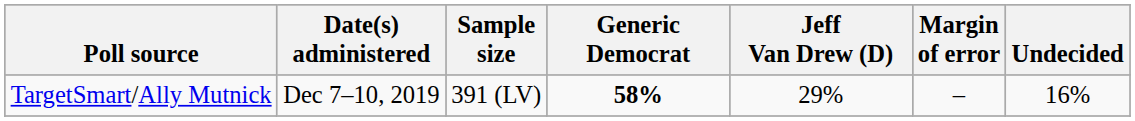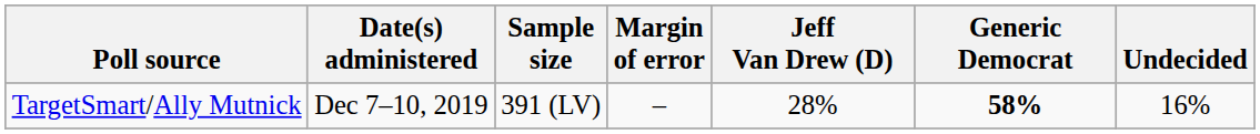columns swapped: Margin of error <-> Generic Democrat
TargetSmart/Ally Mutnick | Jeff Van Drew (D): 29% -> 28%
